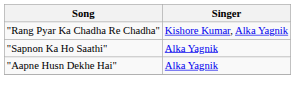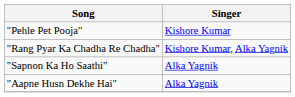+ row: "Pehle Pet Pooja" | Kishore Kumar
